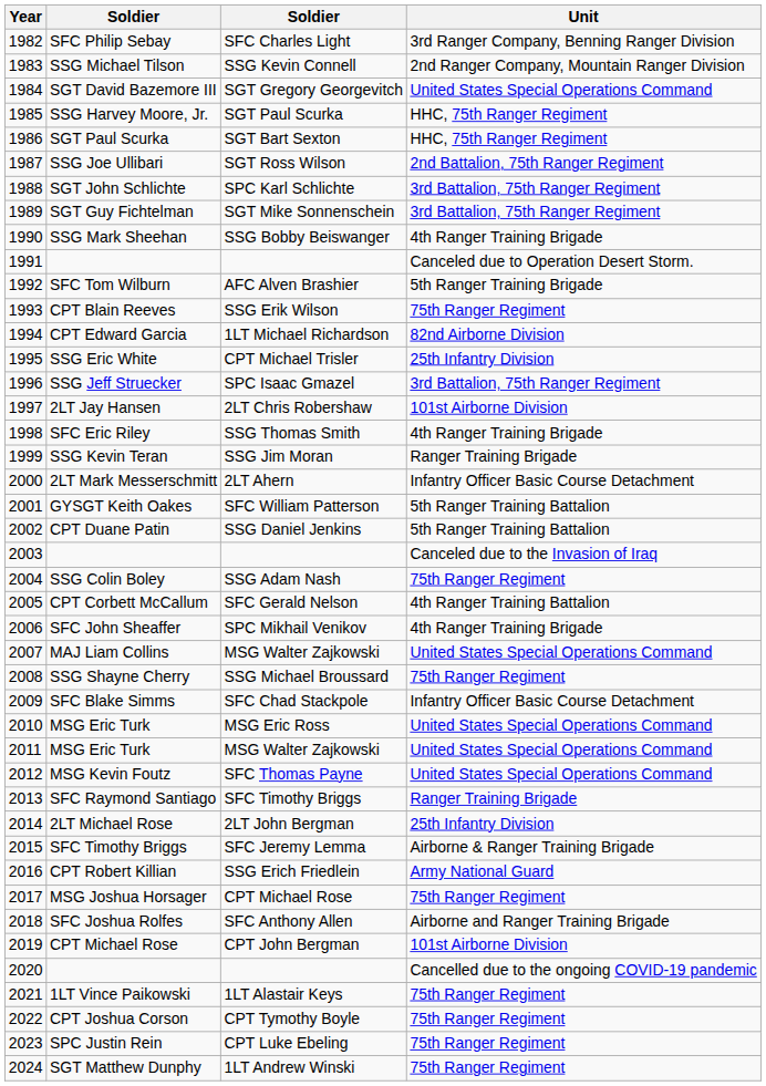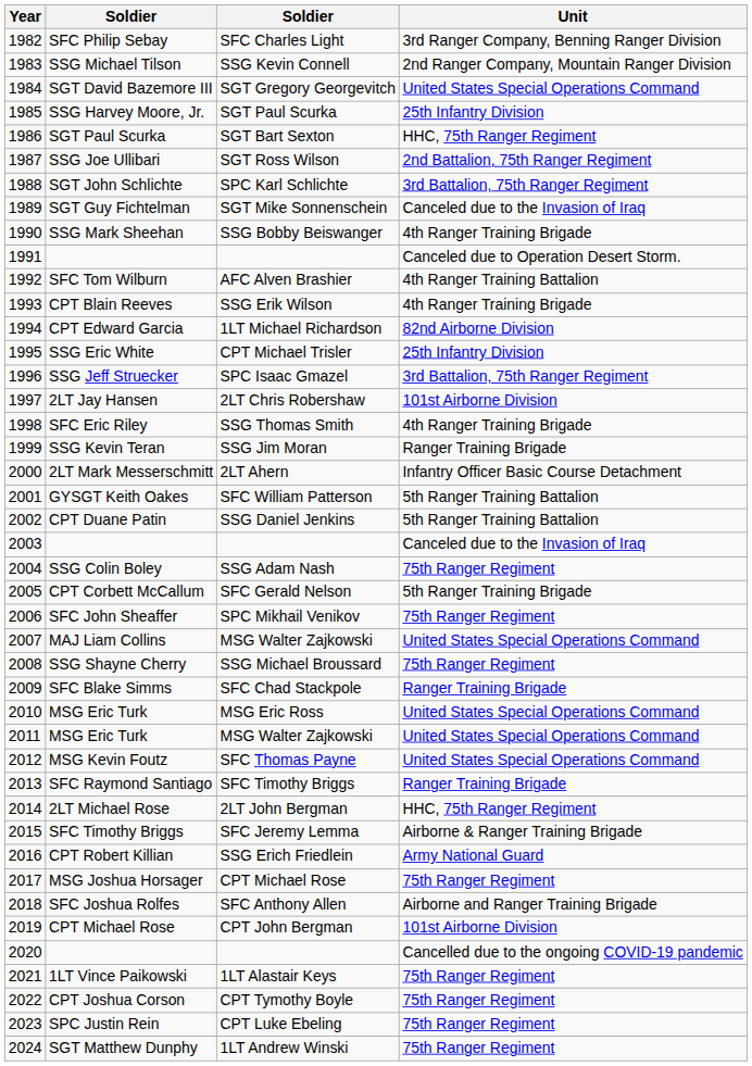SSG Harvey Moore, Jr. | Unit: HHC, 75th Ranger Regiment -> 25th Infantry Division
SGT Guy Fichtelman | Unit: 3rd Battalion, 75th Ranger Regiment -> Canceled due to the Invasion of Iraq
SFC Tom Wilburn | Unit: 5th Ranger Training Brigade -> 4th Ranger Training Battalion
CPT Blain Reeves | Unit: 75th Ranger Regiment -> 4th Ranger Training Brigade
CPT Corbett McCallum | Unit: 4th Ranger Training Battalion -> 5th Ranger Training Brigade
SFC John Sheaffer | Unit: 4th Ranger Training Brigade -> 75th Ranger Regiment
SFC Blake Simms | Unit: Infantry Officer Basic Course Detachment -> Ranger Training Brigade
2LT Michael Rose | Unit: 25th Infantry Division -> HHC, 75th Ranger Regiment
